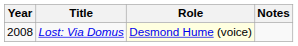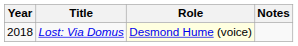Lost: Via Domus | Year: 2008 -> 2018
